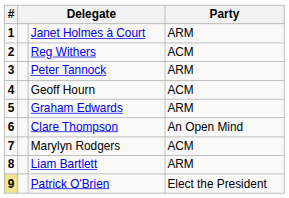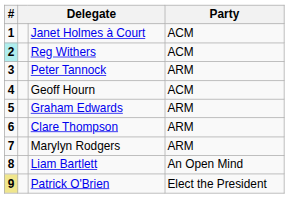Janet Holmes à Court | Party: ARM -> ACM
Reg Withers | #: no background -> paleturquoise background
Clare Thompson | Party: An Open Mind -> ARM
Marylyn Rodgers | Party: ACM -> ARM
Liam Bartlett | Party: ARM -> An Open Mind
